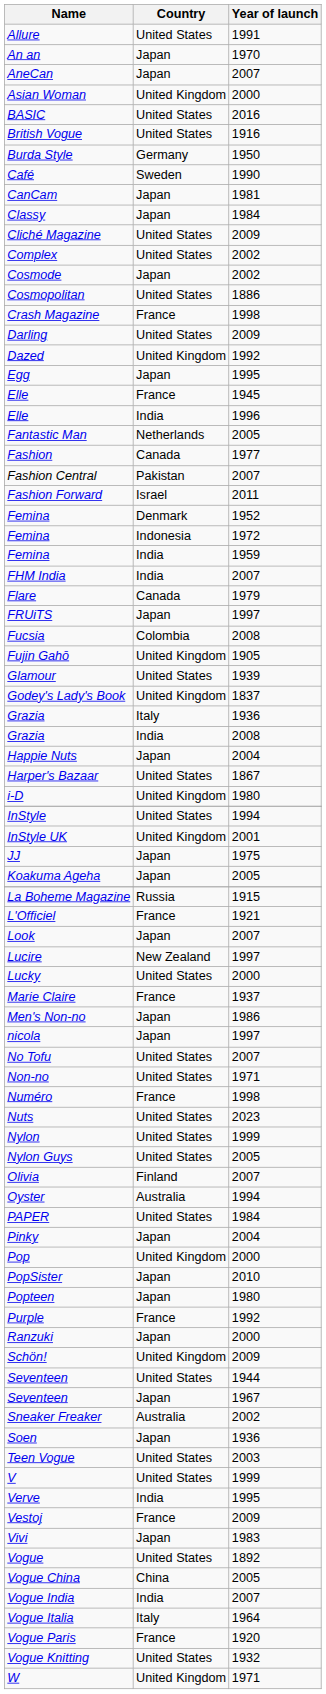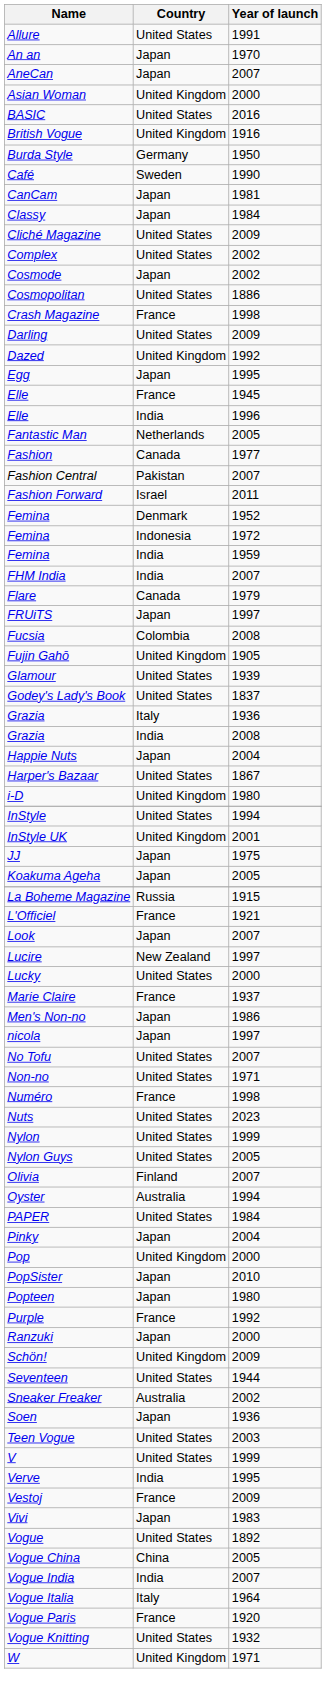British Vogue | Country: United States -> United Kingdom
Godey's Lady's Book | Country: United Kingdom -> United States
- row: Seventeen | Japan | 1967
